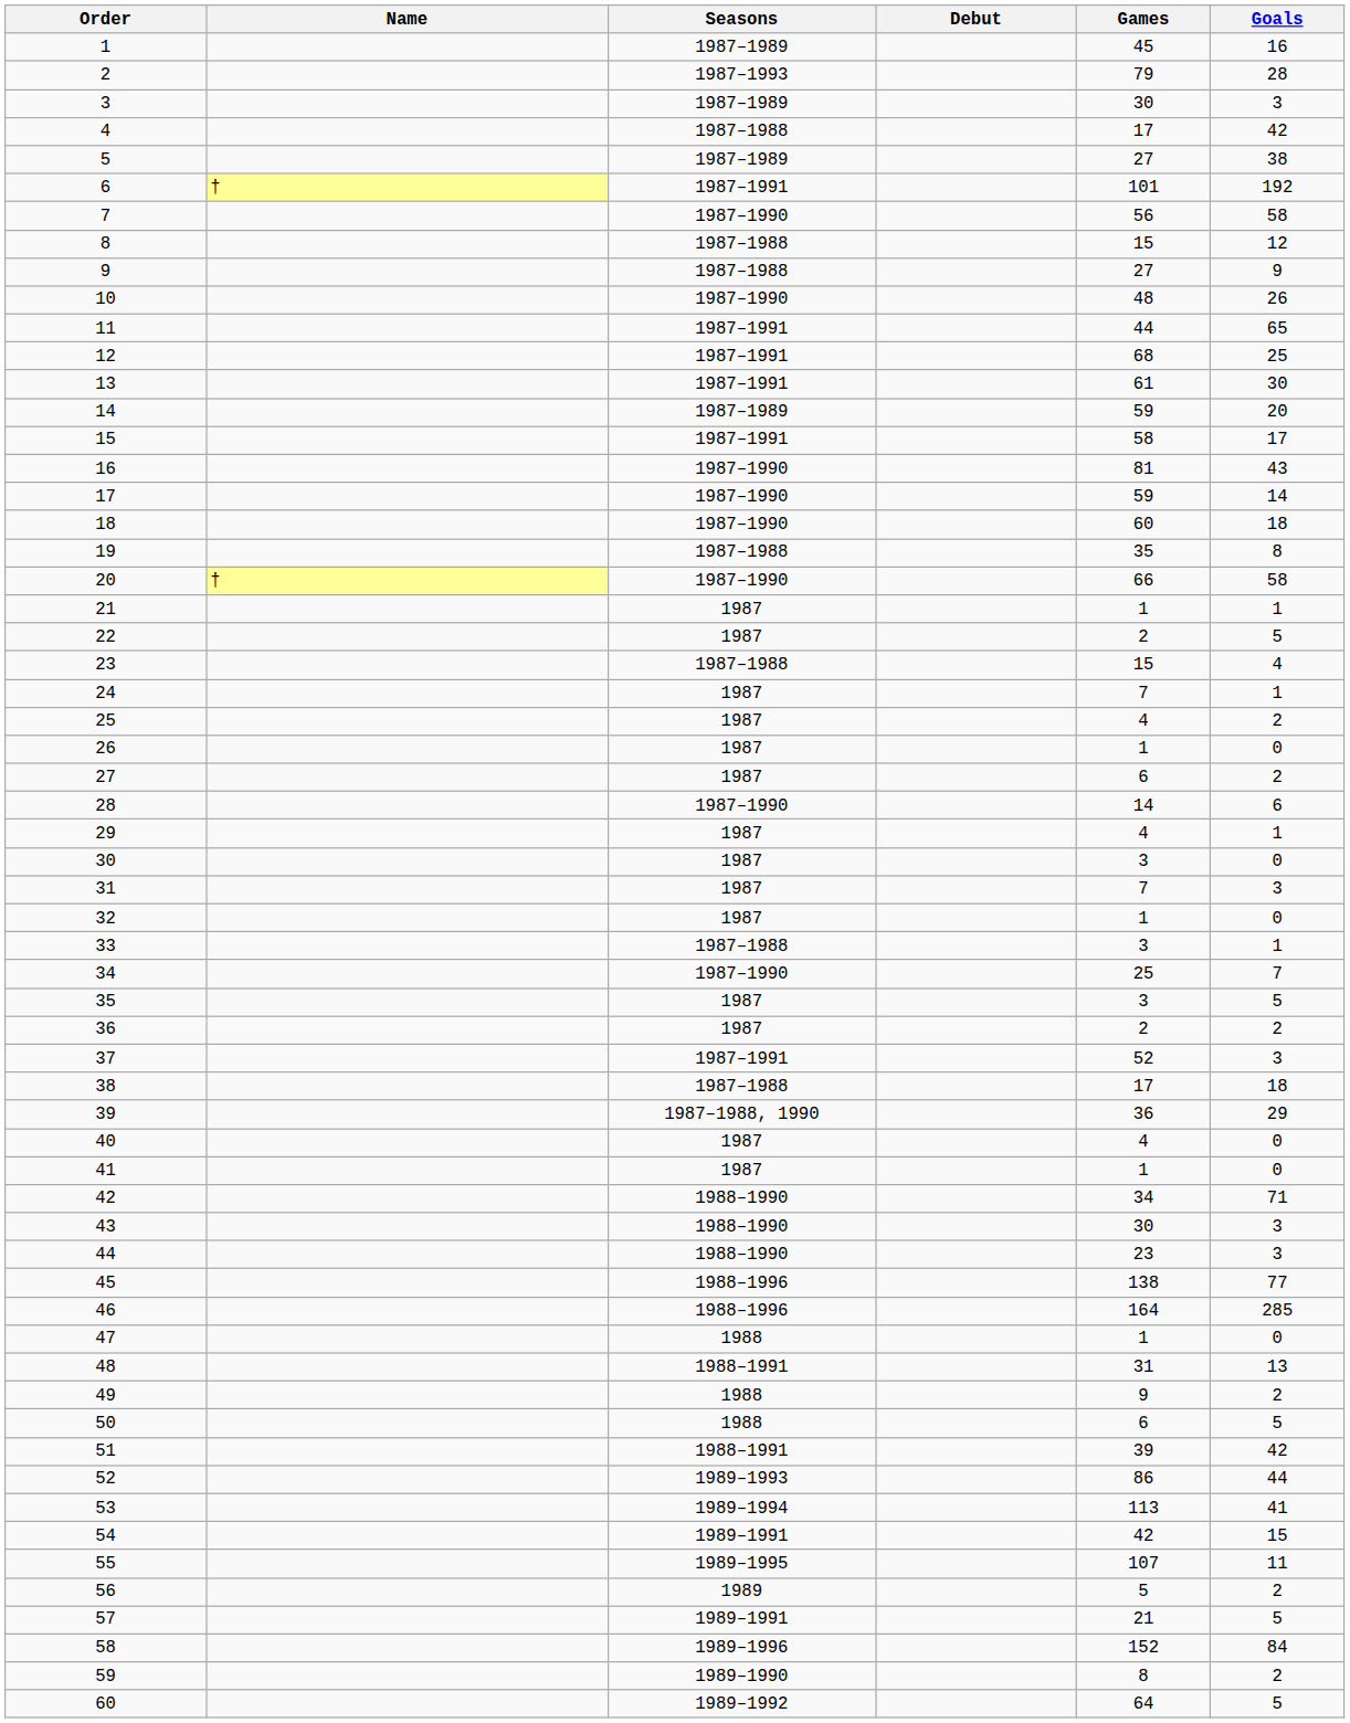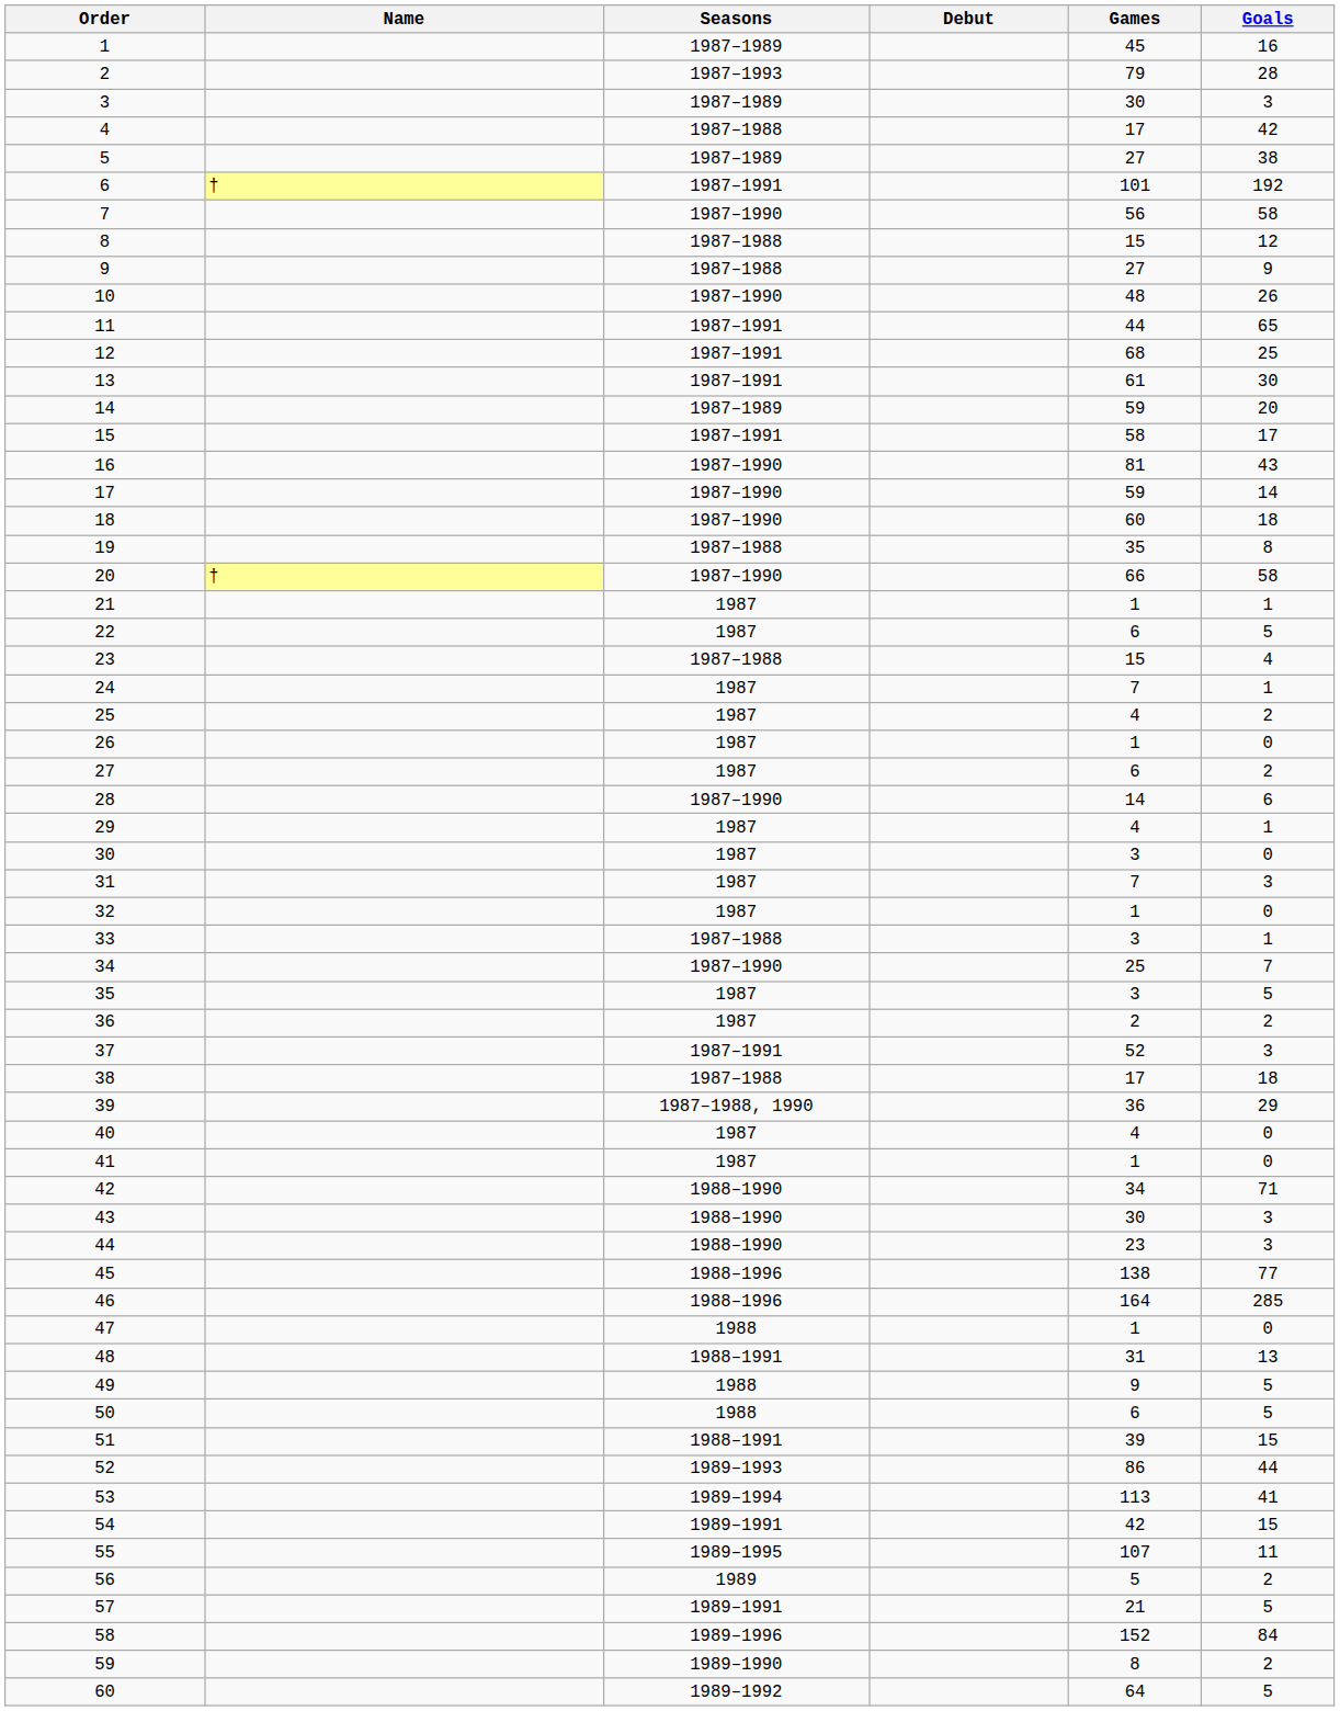22 | Games: 2 -> 6
49 | Goals: 2 -> 5
51 | Goals: 42 -> 15
